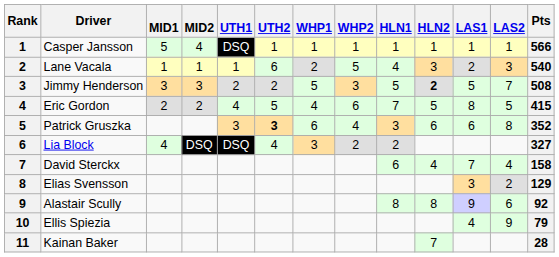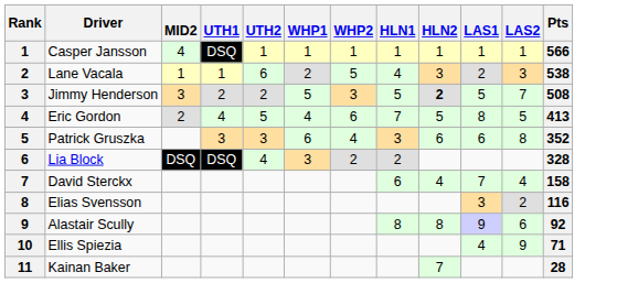- column: MID1 | 5 | 1 | 3 | 2 | 4
Lane Vacala | Pts: 540 -> 538
Eric Gordon | Pts: 415 -> 413
Patrick Gruszka | UTH2: bold -> normal
Lia Block | Pts: 327 -> 328
Elias Svensson | Pts: 129 -> 116
Ellis Spiezia | Pts: 79 -> 71
